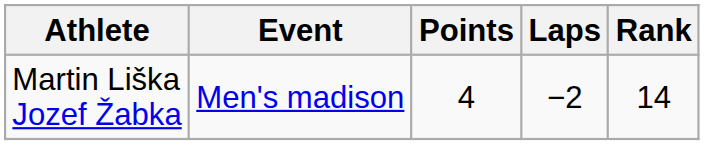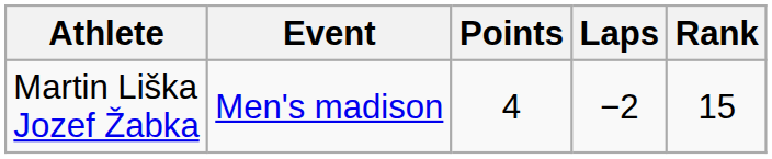Martin Liška Jozef Žabka | Rank: 14 -> 15
